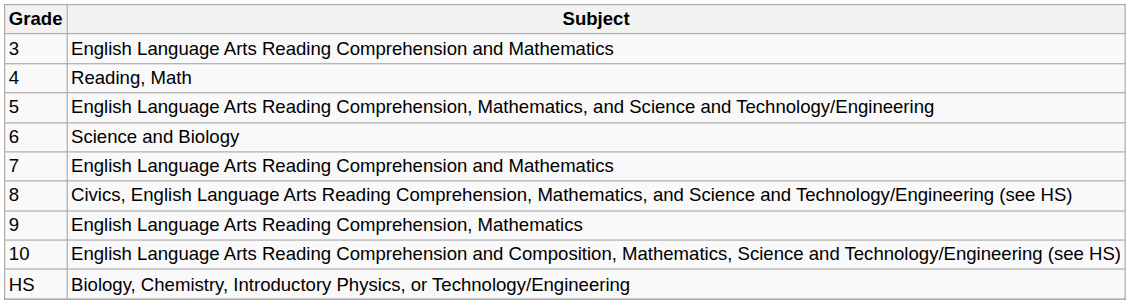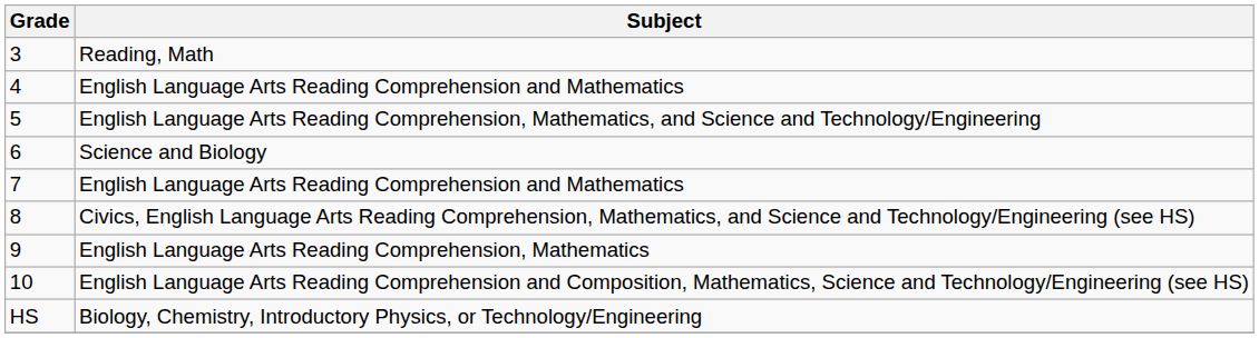3 | Subject: English Language Arts Reading Comprehension and Mathematics -> Reading, Math
4 | Subject: Reading, Math -> English Language Arts Reading Comprehension and Mathematics
